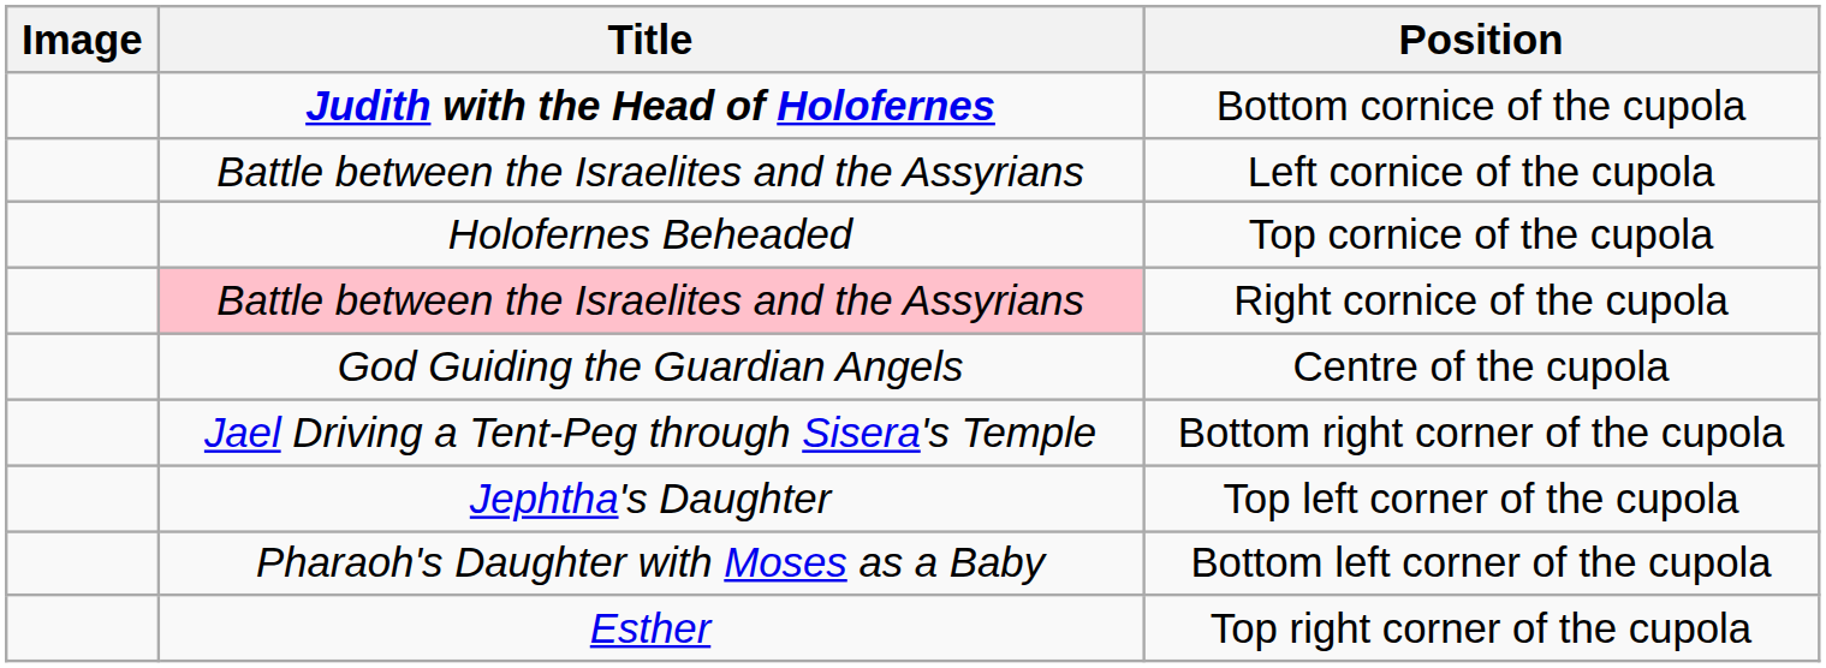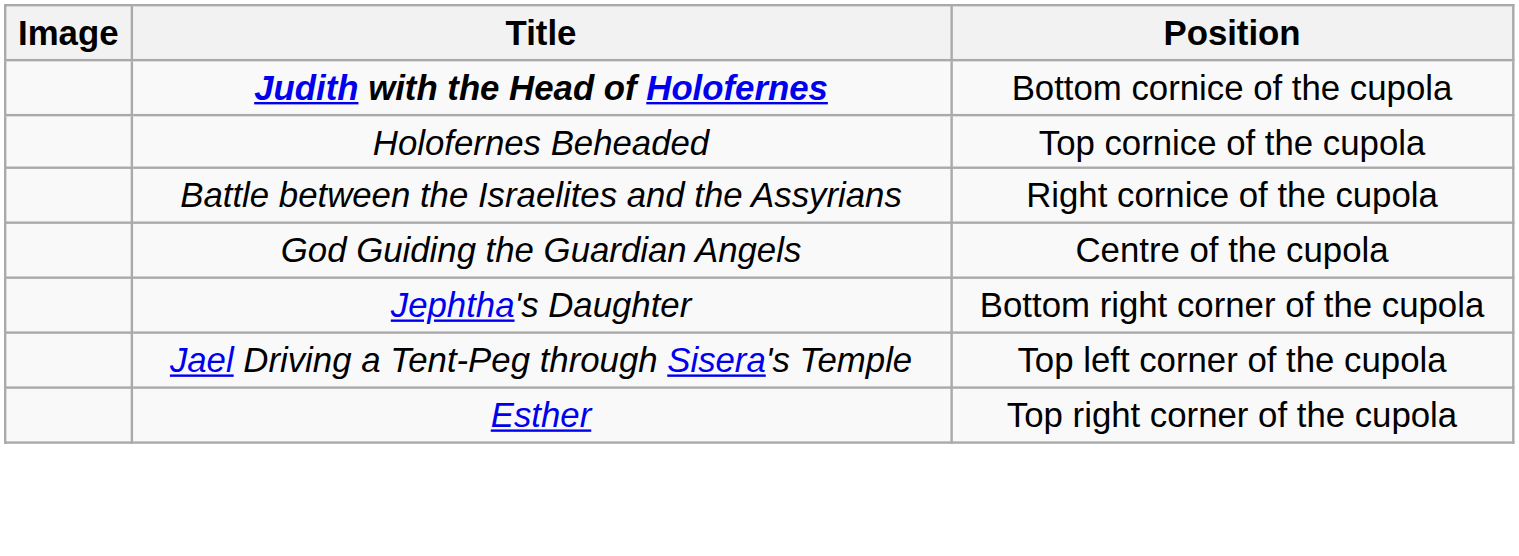- row: Battle between the Israelites and the Assyrians | Left cornice of the cupola
Right cornice of the cupola | Title: pink background -> no background
Bottom right corner of the cupola | Title: Jael Driving a Tent-Peg through Sisera's Temple -> Jephtha's Daughter
Top left corner of the cupola | Title: Jephtha's Daughter -> Jael Driving a Tent-Peg through Sisera's Temple
- row: Pharaoh's Daughter with Moses as a Baby | Bottom left corner of the cupola
